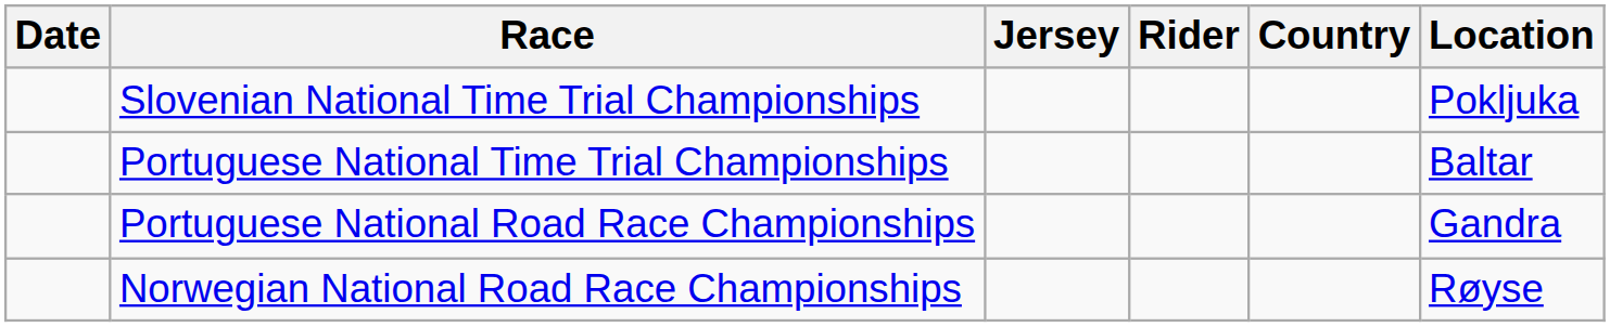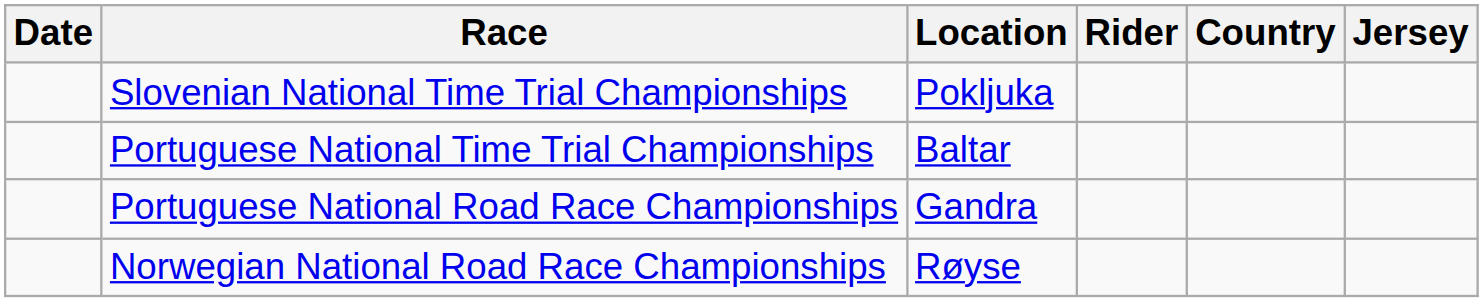columns swapped: Jersey <-> Location
